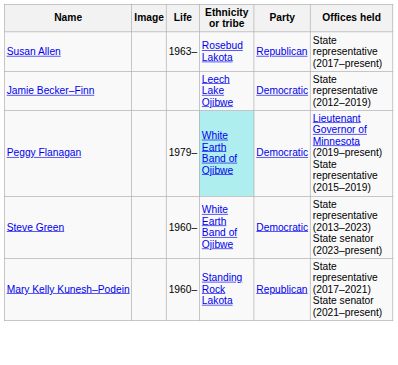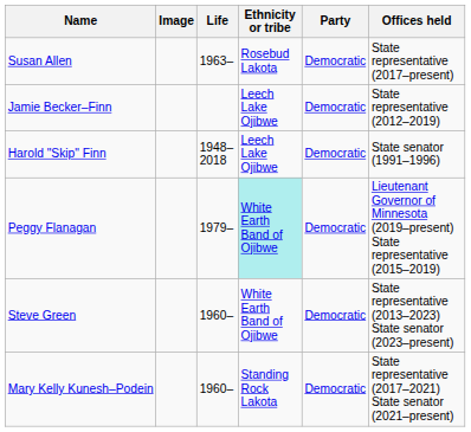Susan Allen | Party: Republican -> Democratic
+ row: Harold "Skip" Finn | 1948–2018 | Leech Lake Ojibwe | Democratic | State senator (1991–1996)
Mary Kelly Kunesh–Podein | Party: Republican -> Democratic
